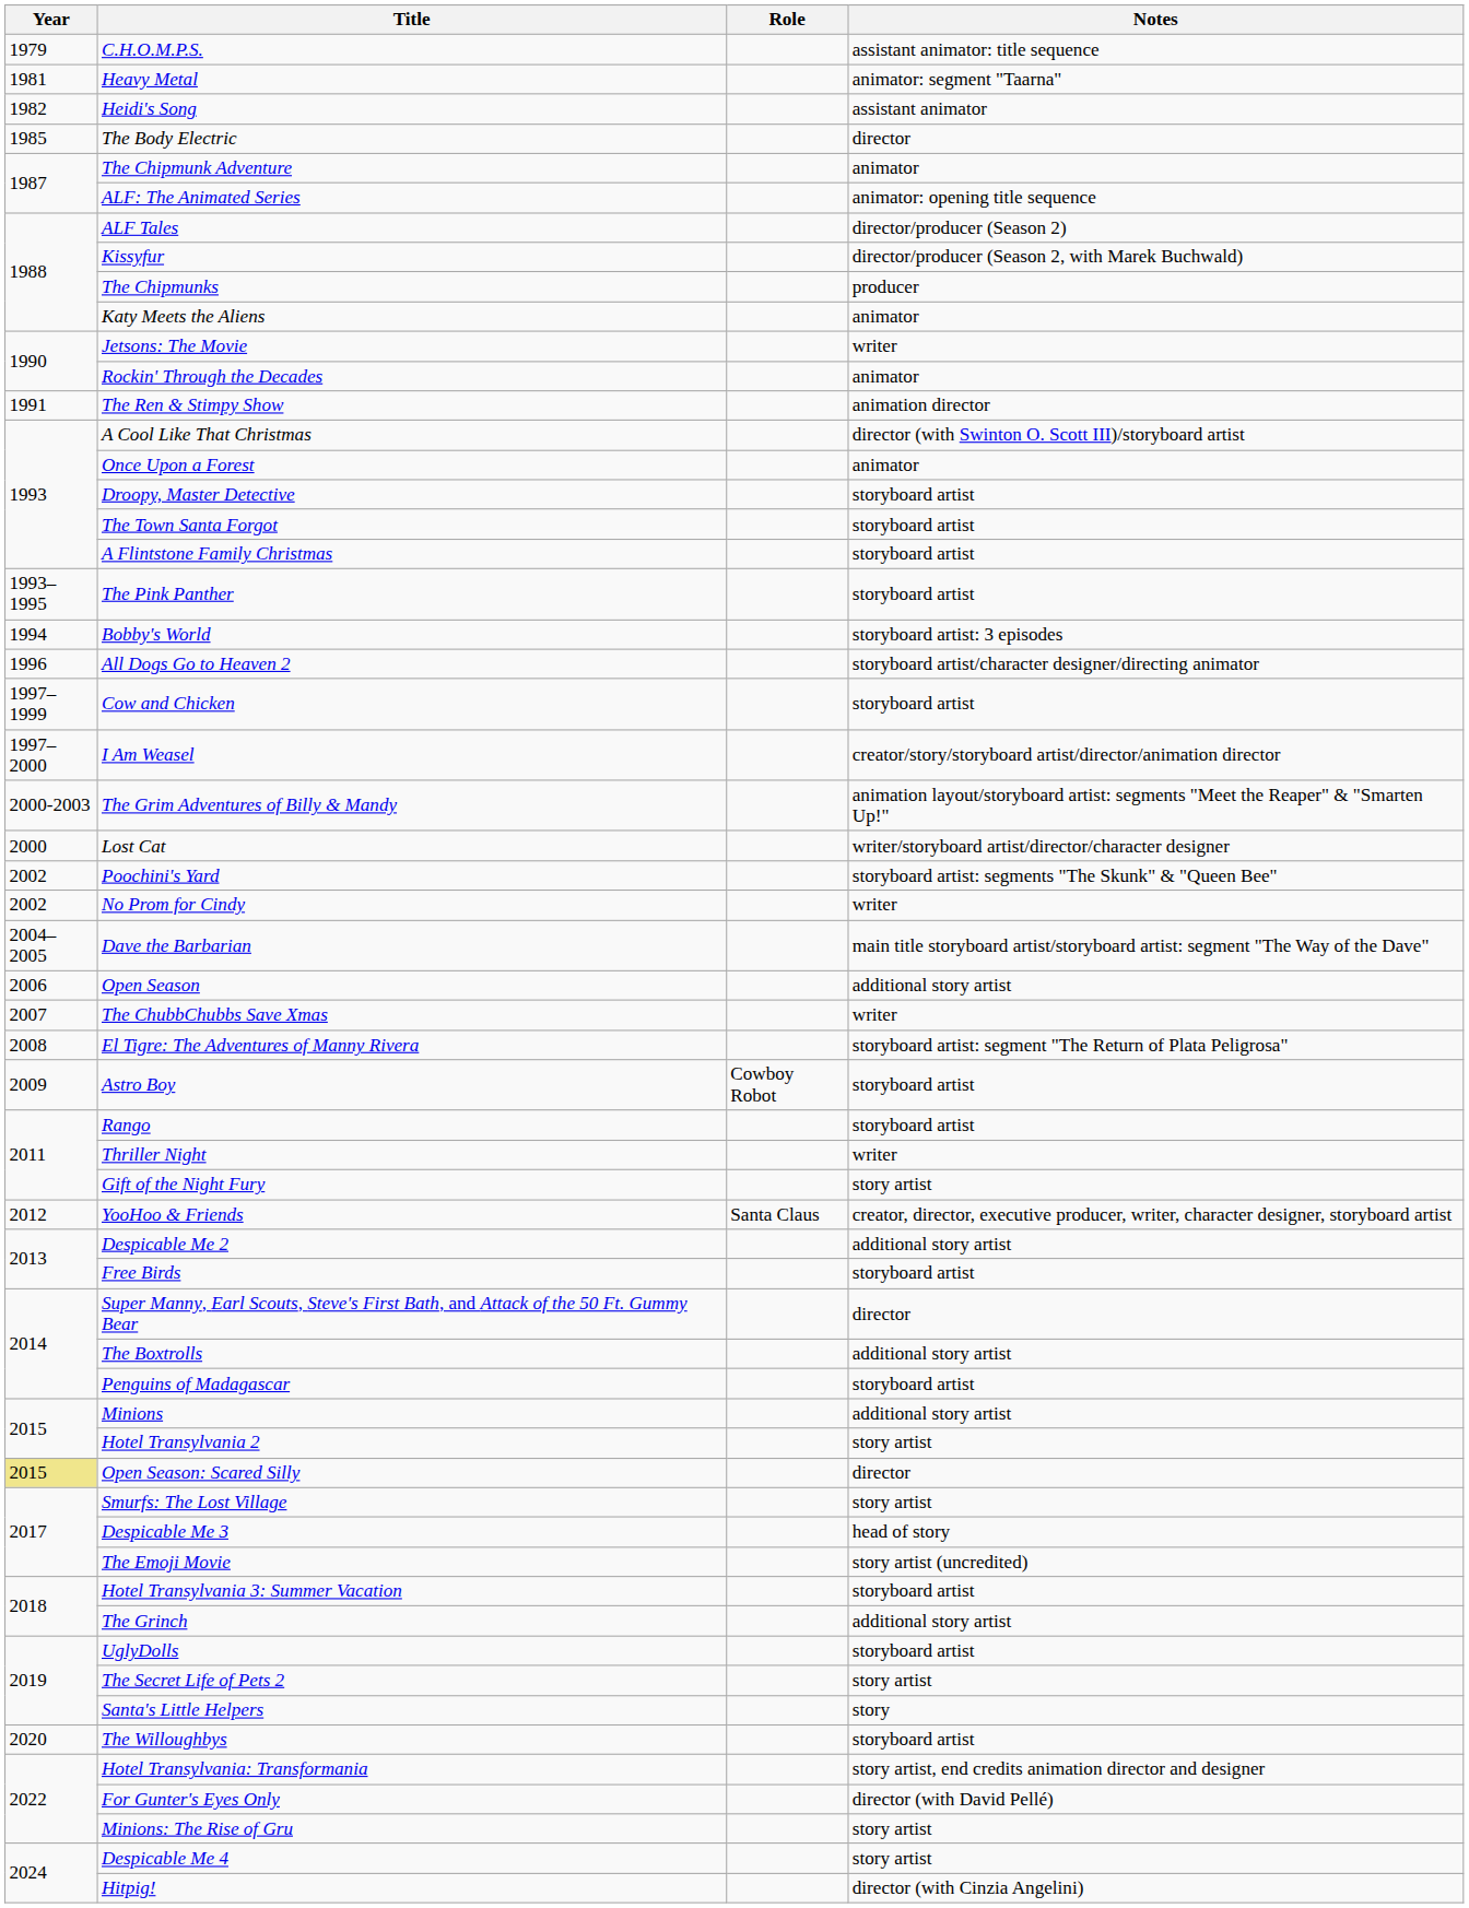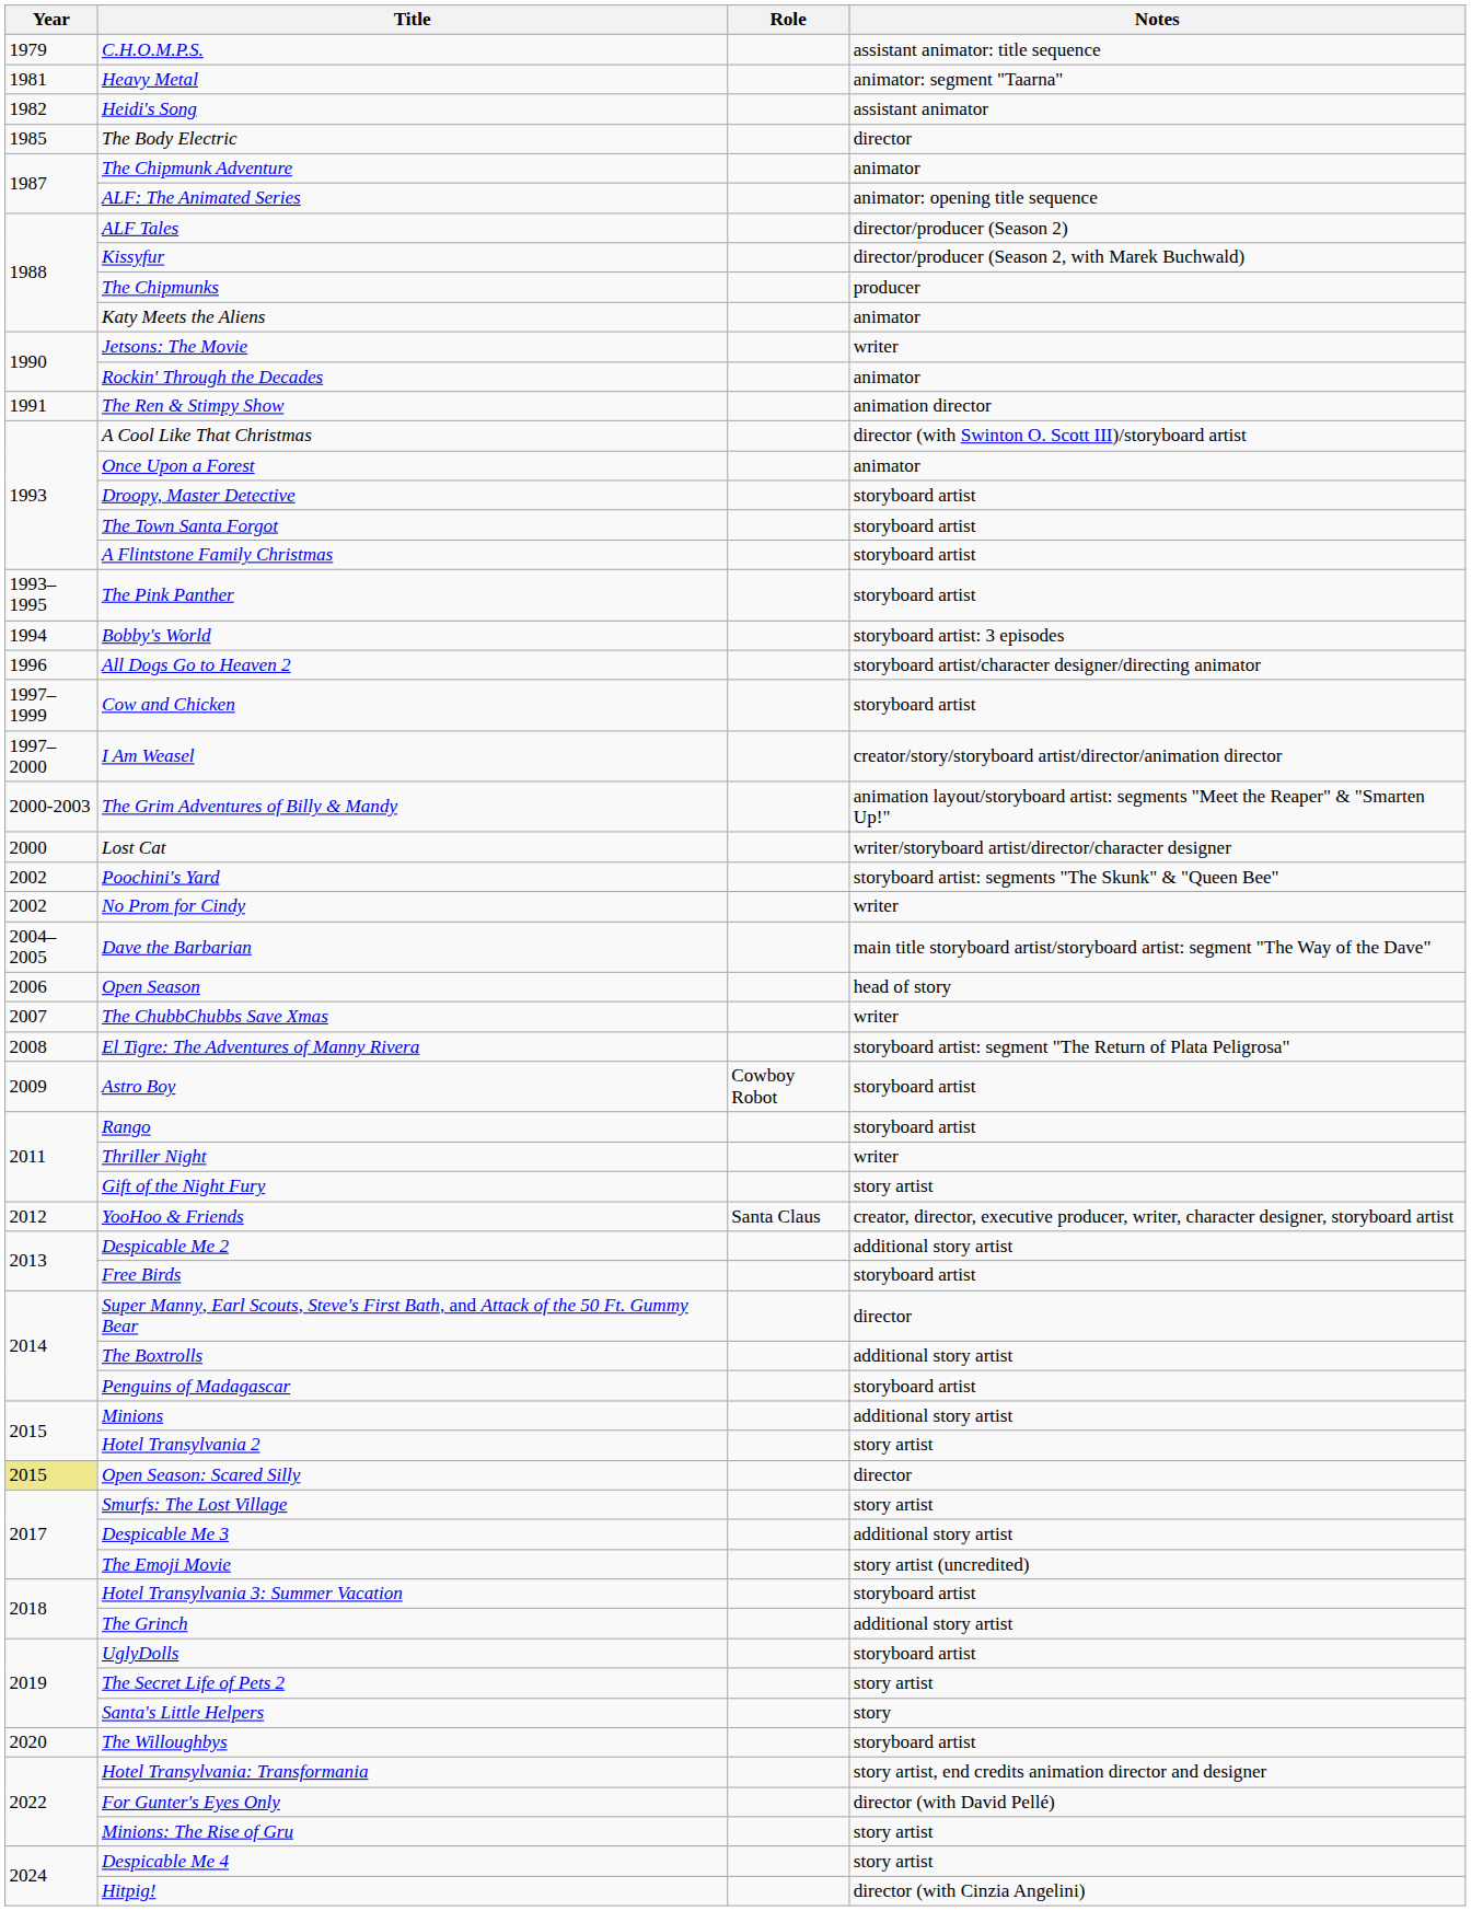Open Season | Notes: additional story artist -> head of story
Despicable Me 3 | Notes: head of story -> additional story artist
